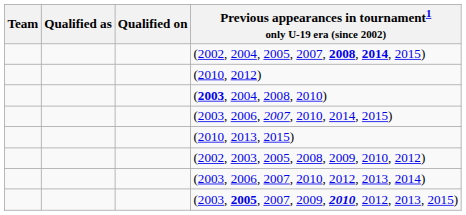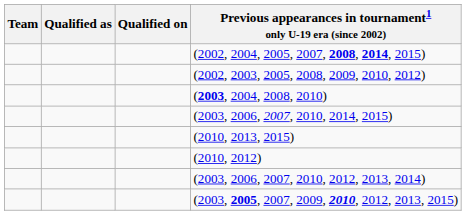rows swapped: (2002, 2003, 2005, 2008, 2009, 2010, 2012) <-> (2010, 2012)
